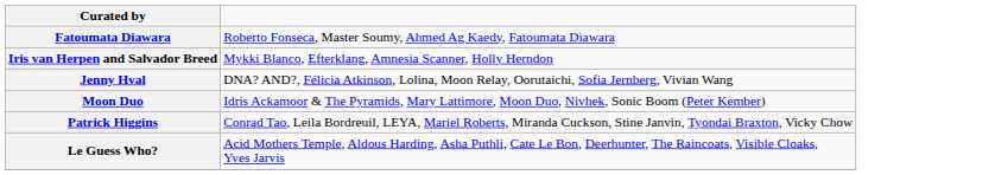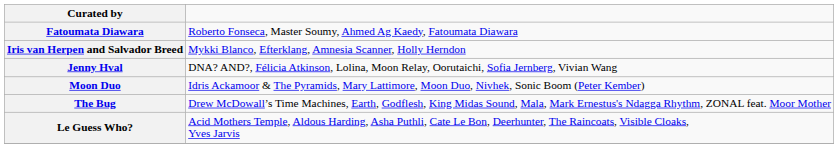- row: Patrick Higgins | Conrad Tao, Leila Bordreuil, LEYA, Mariel Roberts, Miranda Cuckson, Stine Janvin, Tyondai Braxton, Vicky Chow
+ row: The Bug | Drew McDowall’s Time Machines, Earth, Godflesh, King Midas Sound, Mala, Mark Ernestus's Ndagga Rhythm, ZONAL feat. Moor Mother
